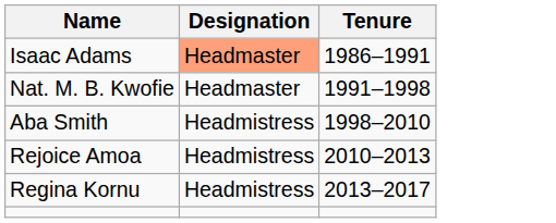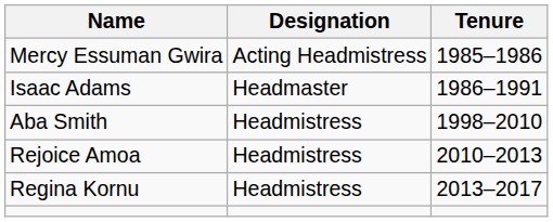+ row: Mercy Essuman Gwira | Acting Headmistress | 1985–1986
Isaac Adams | Designation: lightsalmon background -> no background
- row: Nat. M. B. Kwofie | Headmaster | 1991–1998
